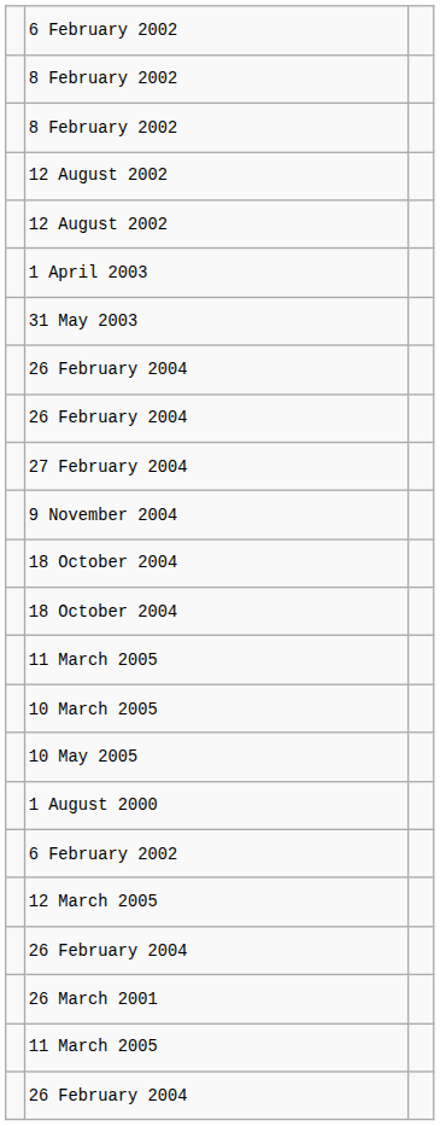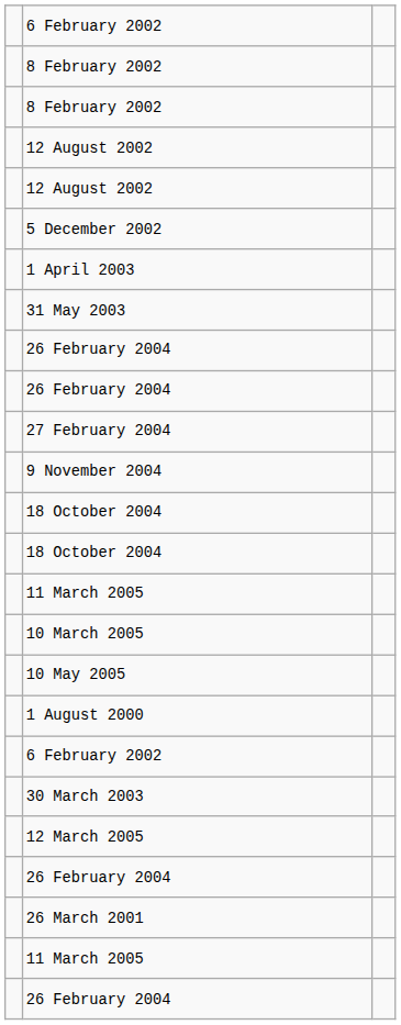+ row: 5 December 2002
+ row: 30 March 2003
